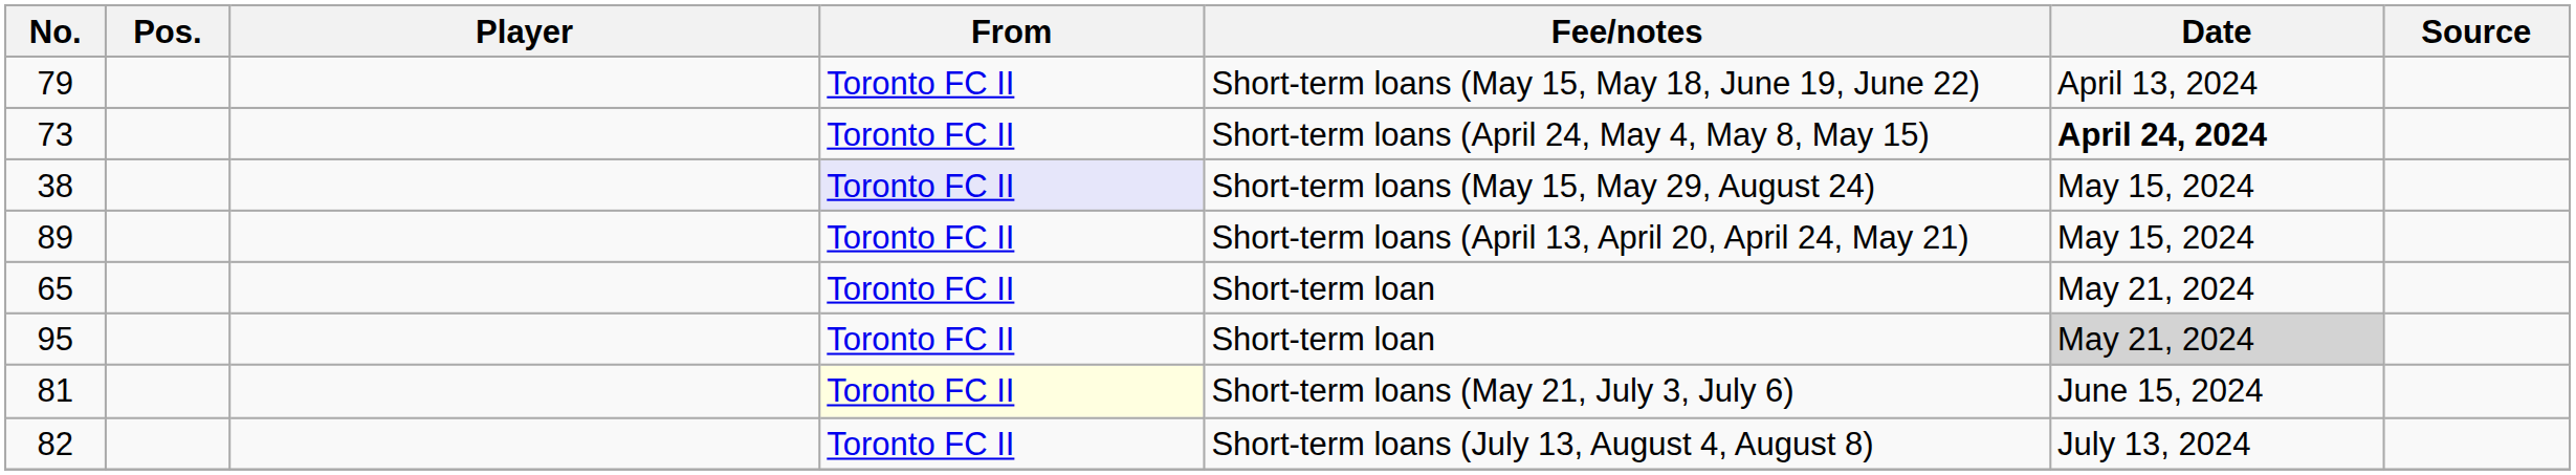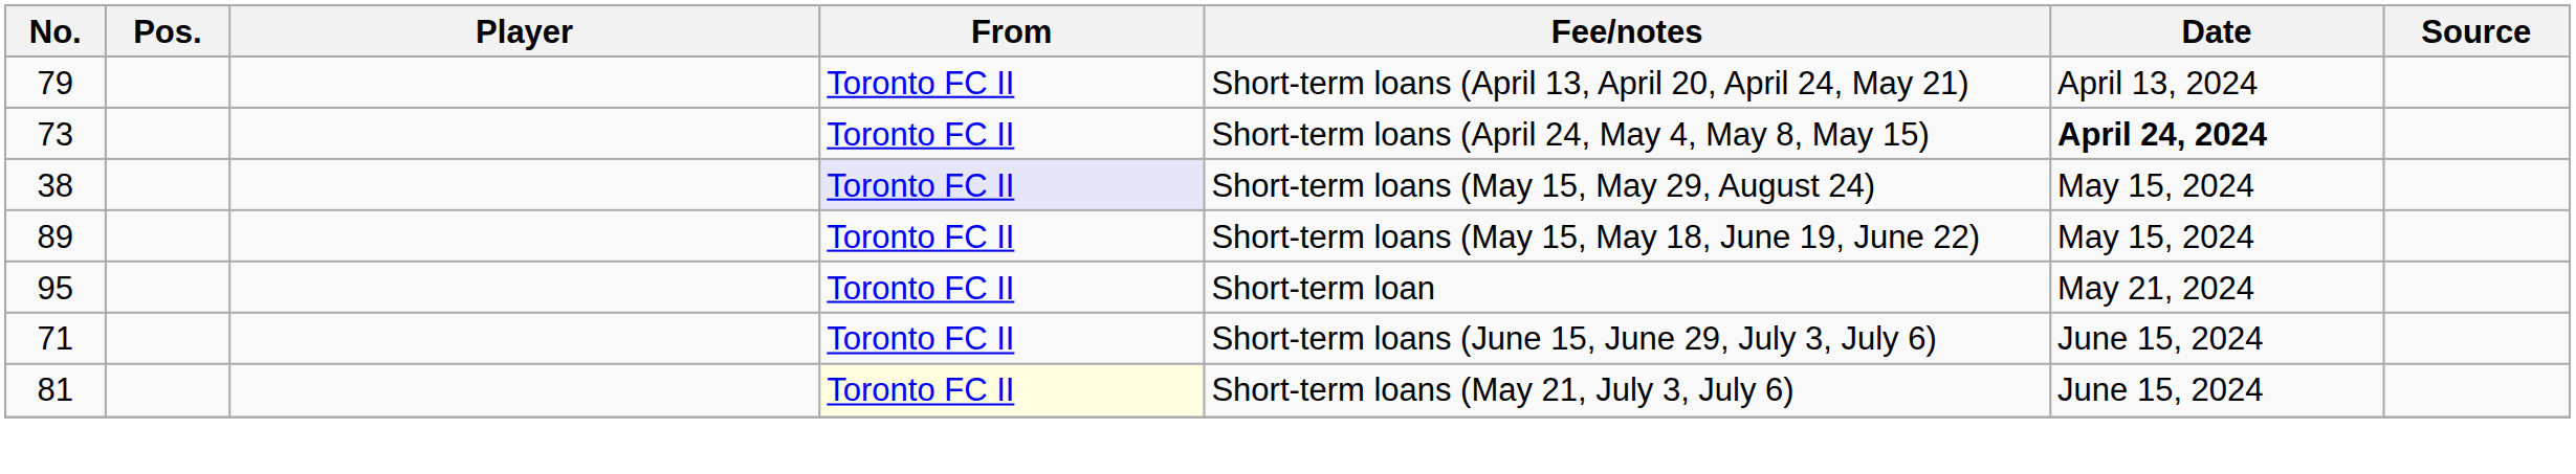79 | Fee/notes: Short-term loans (May 15, May 18, June 19, June 22) -> Short-term loans (April 13, April 20, April 24, May 21)
89 | Fee/notes: Short-term loans (April 13, April 20, April 24, May 21) -> Short-term loans (May 15, May 18, June 19, June 22)
- row: 65 | Toronto FC II | Short-term loan | May 21, 2024
95 | Date: lightgrey background -> no background
+ row: 71 | Toronto FC II | Short-term loans (June 15, June 29, July 3, July 6) | June 15, 2024
- row: 82 | Toronto FC II | Short-term loans (July 13, August 4, August 8) | July 13, 2024
